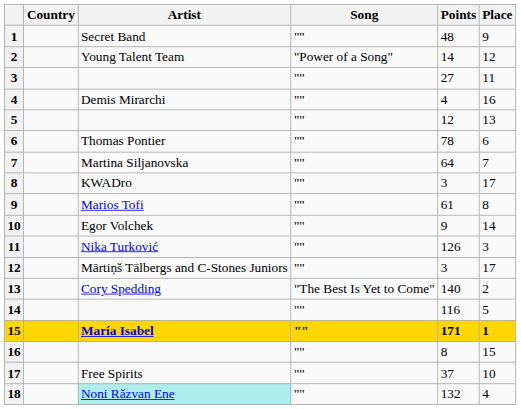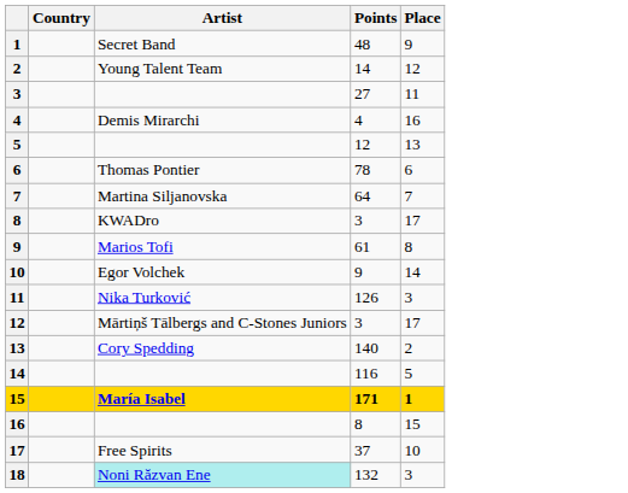- column: Song | "" | "Power of a Song" | "" | "" | "" | "" | "" | "" | "" | "" | "" | "" | "The Best Is Yet to Come" | "" | "" | "" | "" | ""
18 | Place: 4 -> 3
